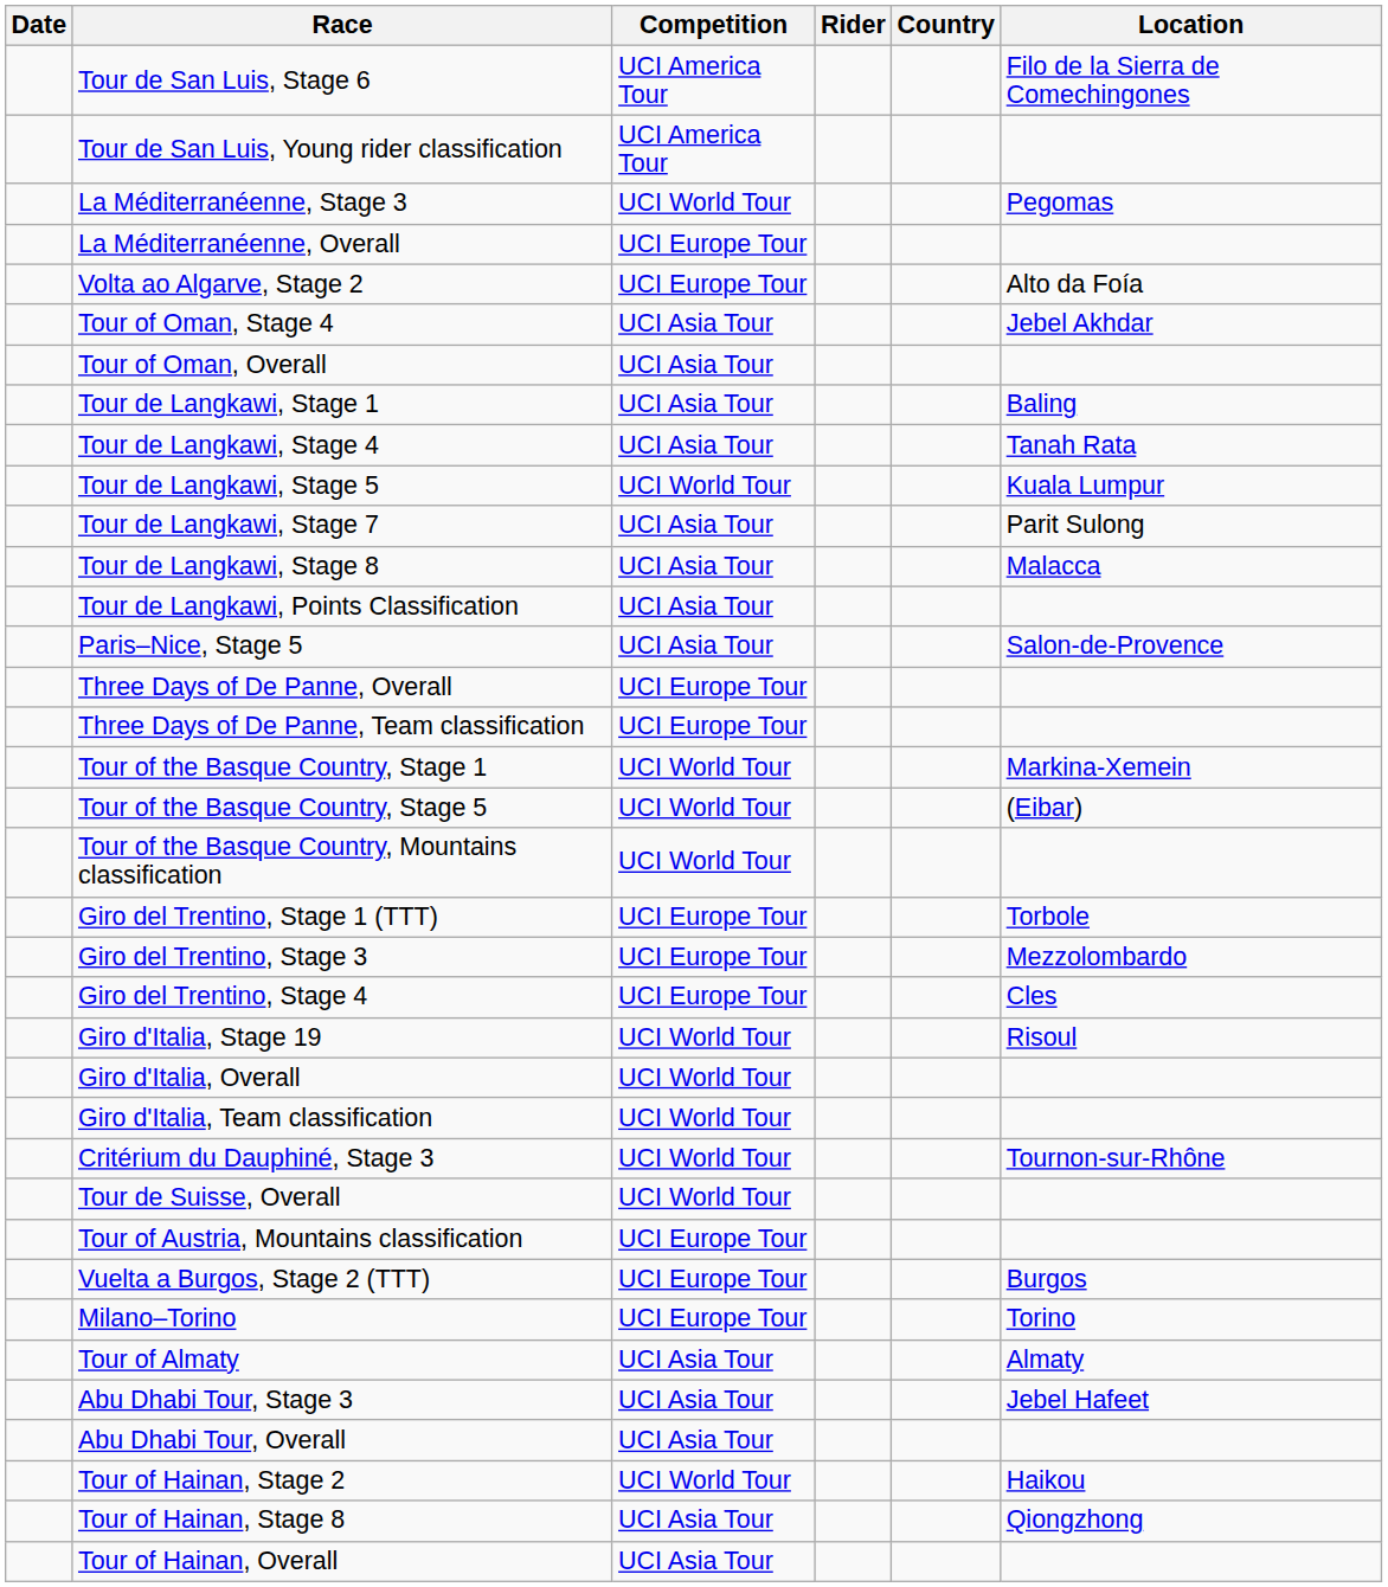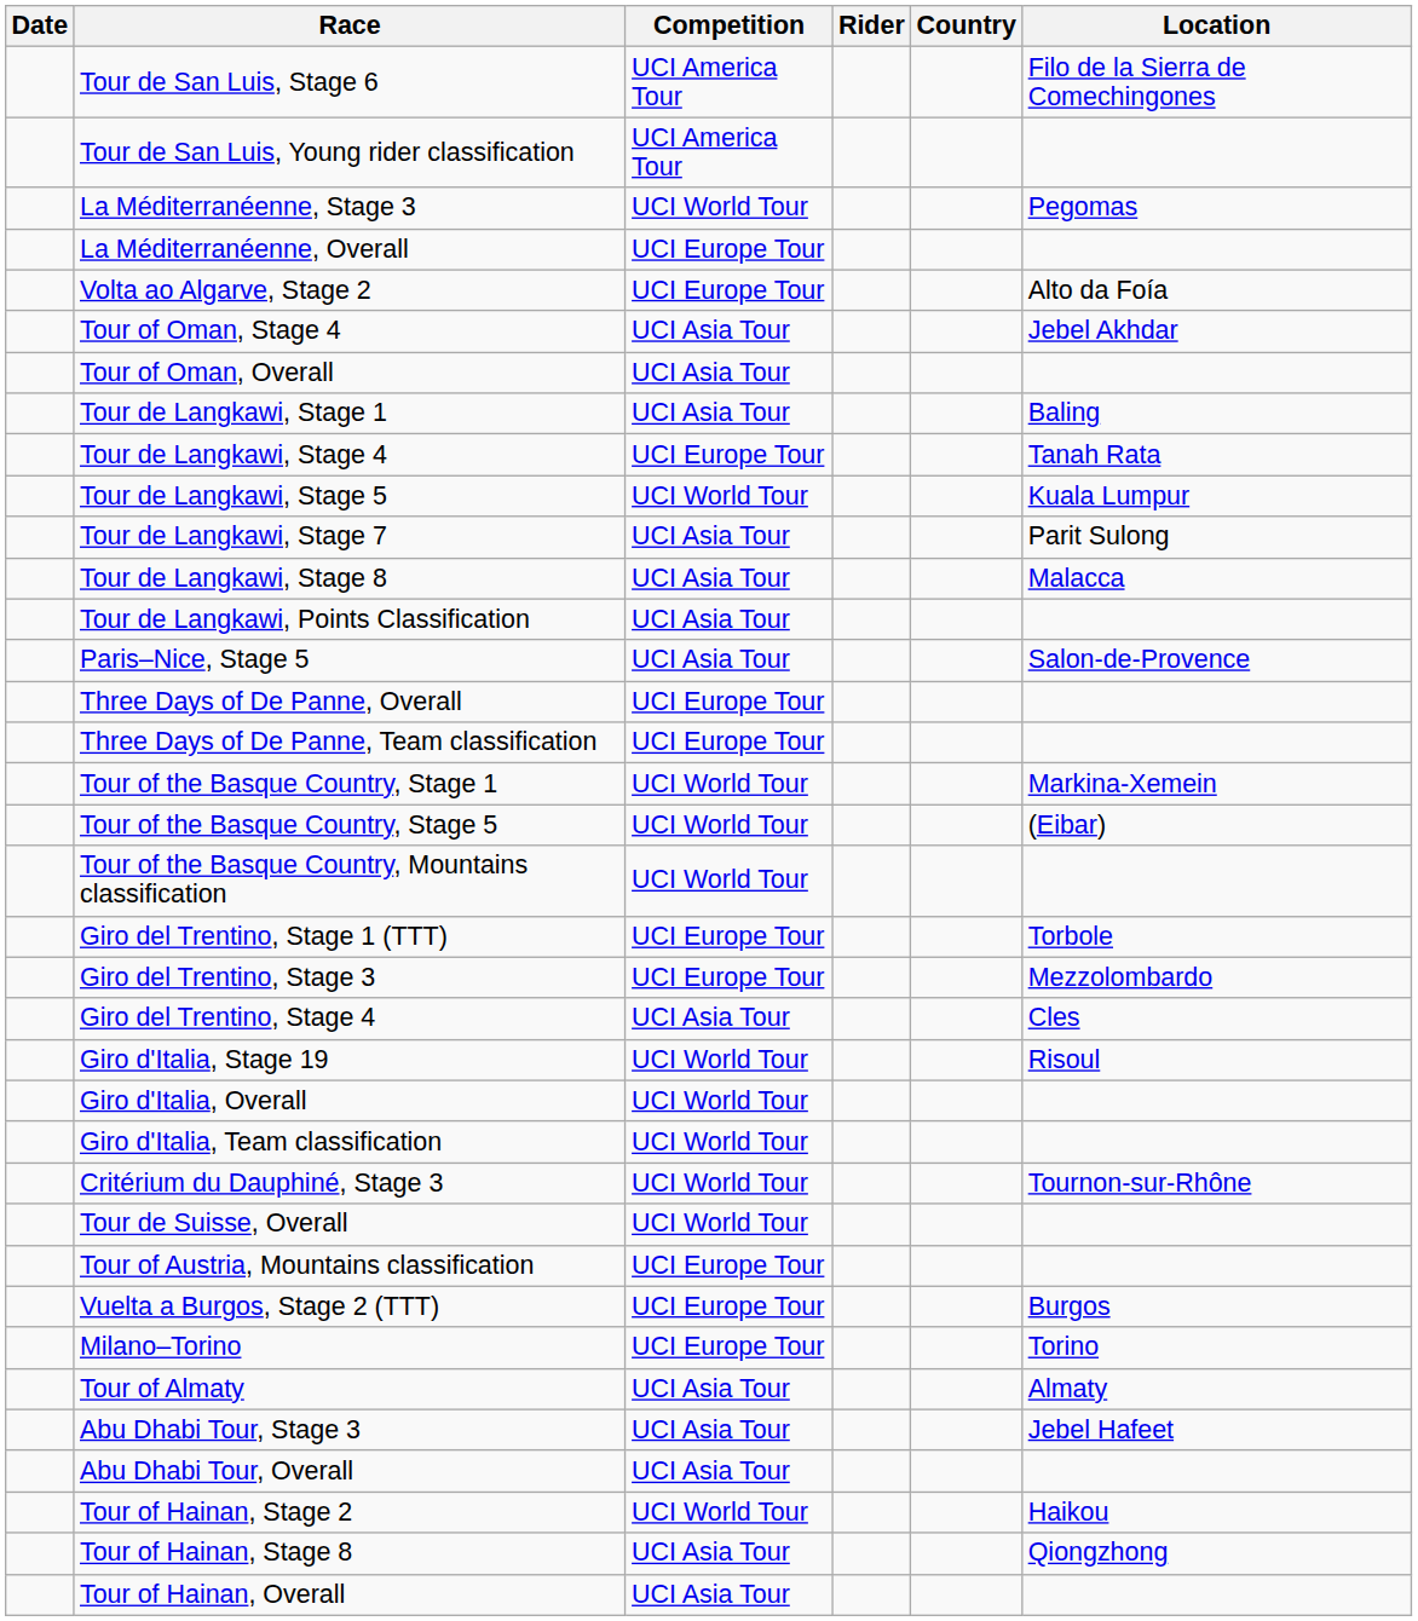Tour de Langkawi, Stage 4 | Competition: UCI Asia Tour -> UCI Europe Tour
Giro del Trentino, Stage 4 | Competition: UCI Europe Tour -> UCI Asia Tour
